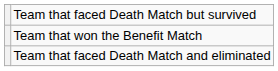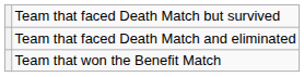rows swapped: Team that faced Death Match and eliminated <-> Team that won the Benefit Match
